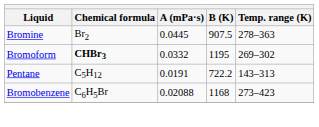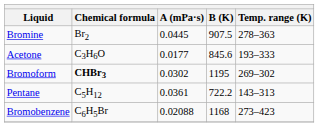+ row: Acetone | C3H6O | 0.0177 | 845.6 | 193–333
Bromoform | A (mPa·s): 0.0332 -> 0.0302
Pentane | A (mPa·s): 0.0191 -> 0.0361
